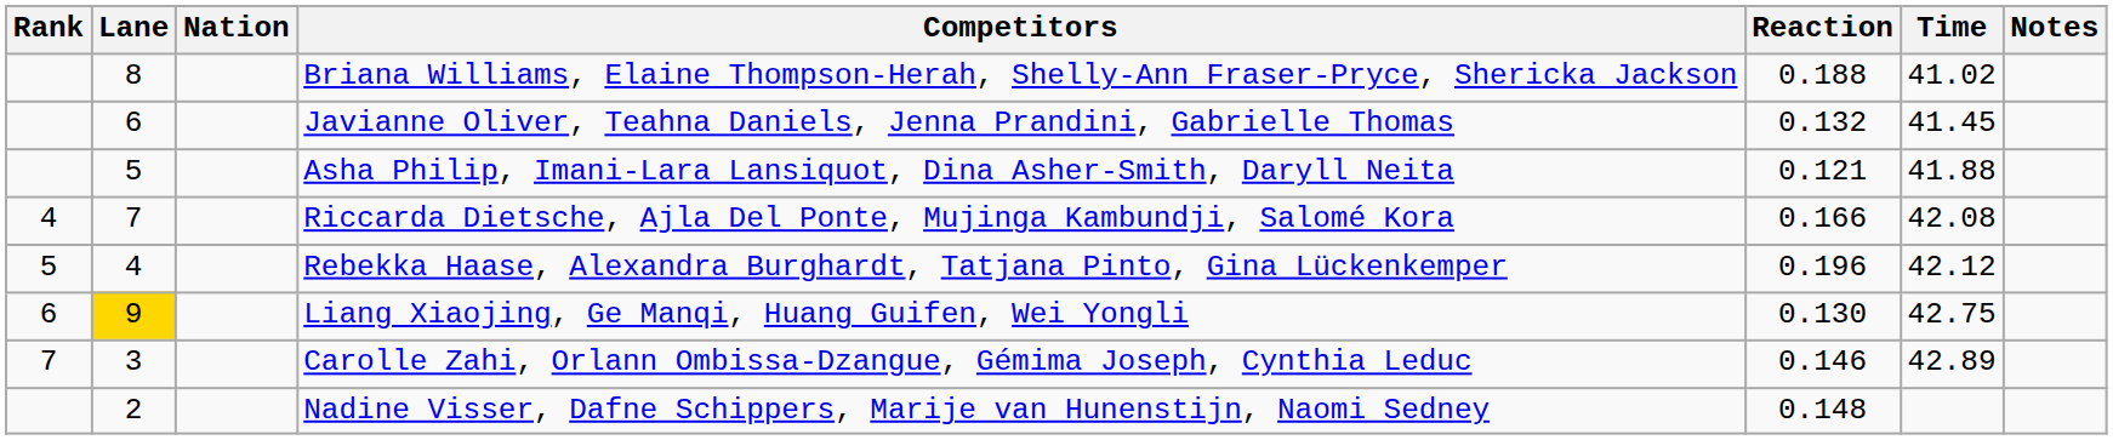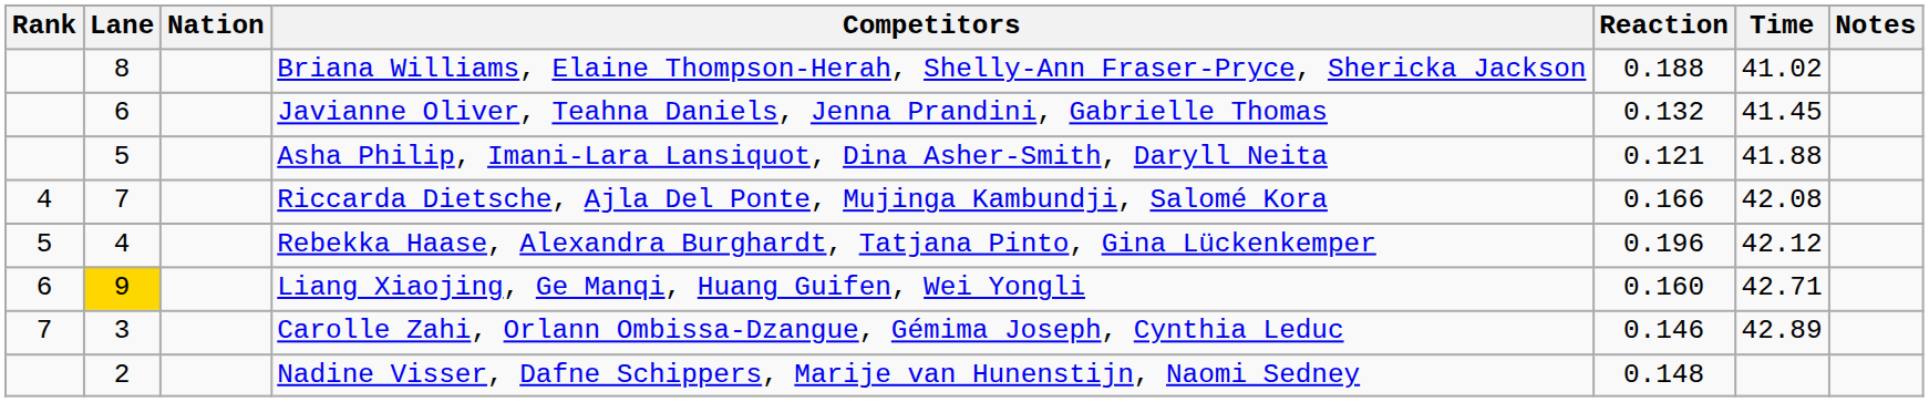Liang Xiaojing, Ge Manqi, Huang Guifen, Wei Yongli | Reaction: 0.130 -> 0.160
Liang Xiaojing, Ge Manqi, Huang Guifen, Wei Yongli | Time: 42.75 -> 42.71
